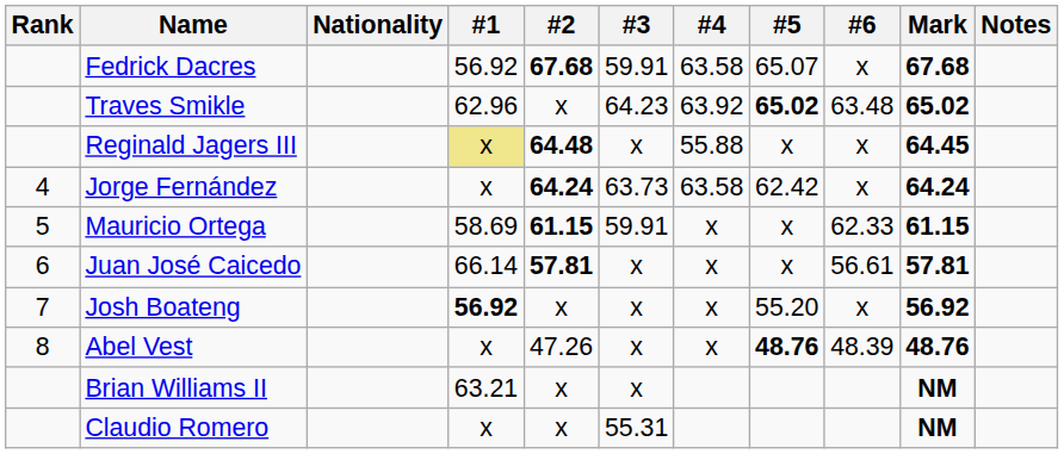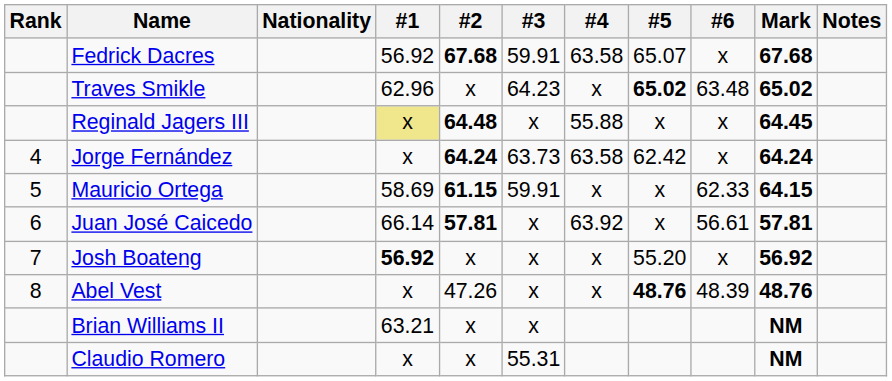Traves Smikle | #4: 63.92 -> x
Mauricio Ortega | Mark: 61.15 -> 64.15
Juan José Caicedo | #4: x -> 63.92
